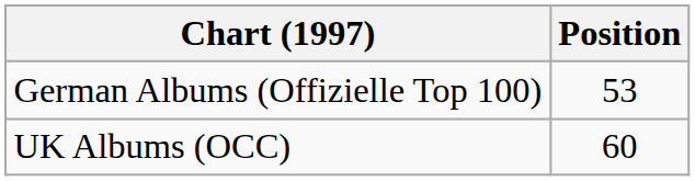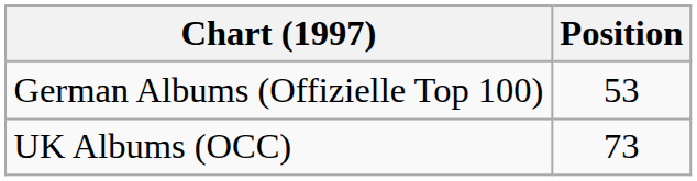UK Albums (OCC) | Position: 60 -> 73
